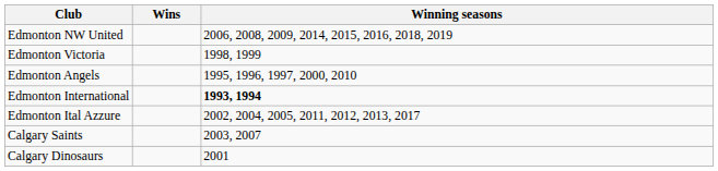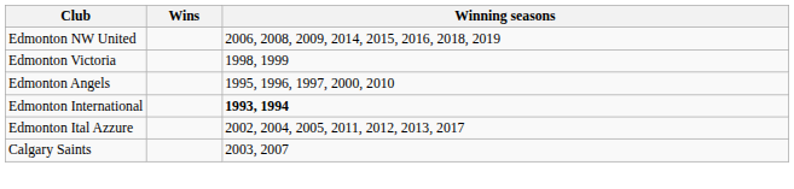- row: Calgary Dinosaurs | 2001
